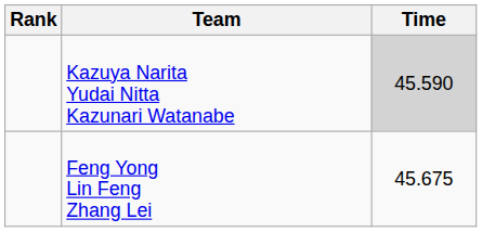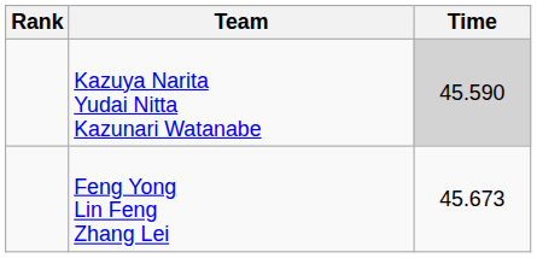Feng Yong Lin Feng Zhang Lei | Time: 45.675 -> 45.673
